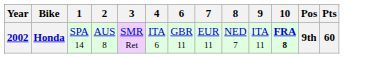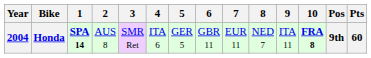+ column: 5 | GER 5
Honda | Year: 2002 -> 2004
Honda | 1: normal -> bold
